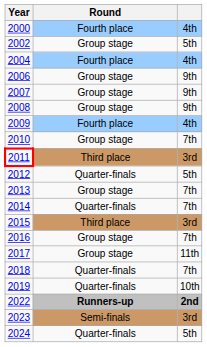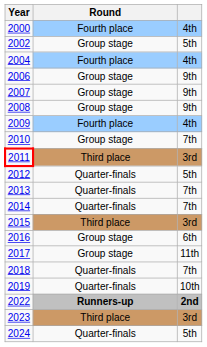2013 | Round: Group stage -> Quarter-finals
2016 | column 3: 7th -> 6th
2023 | Round: Semi-finals -> Third place
